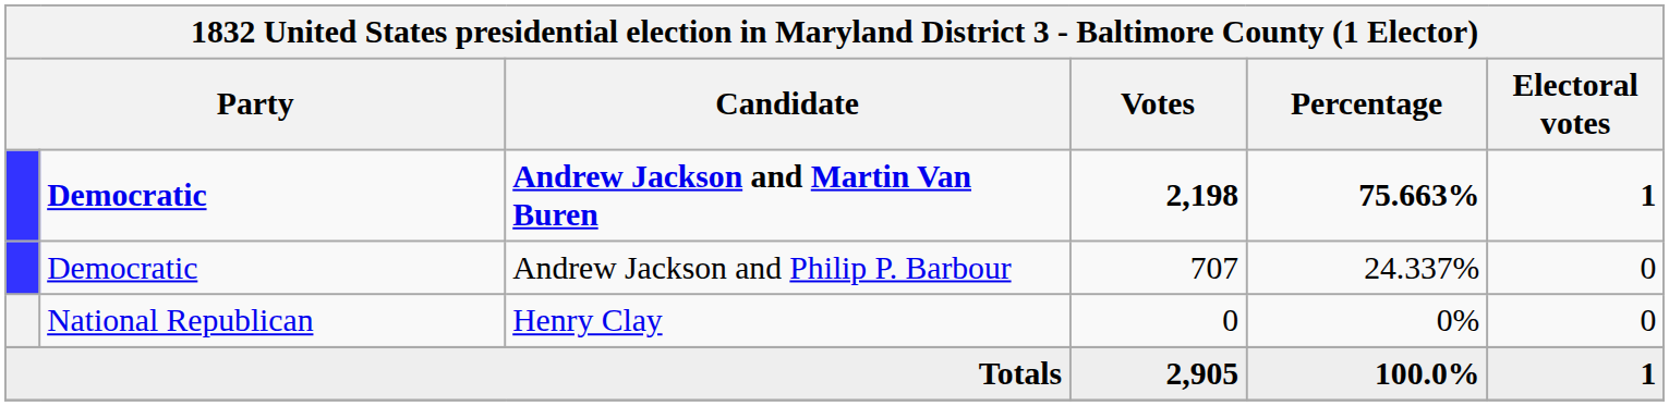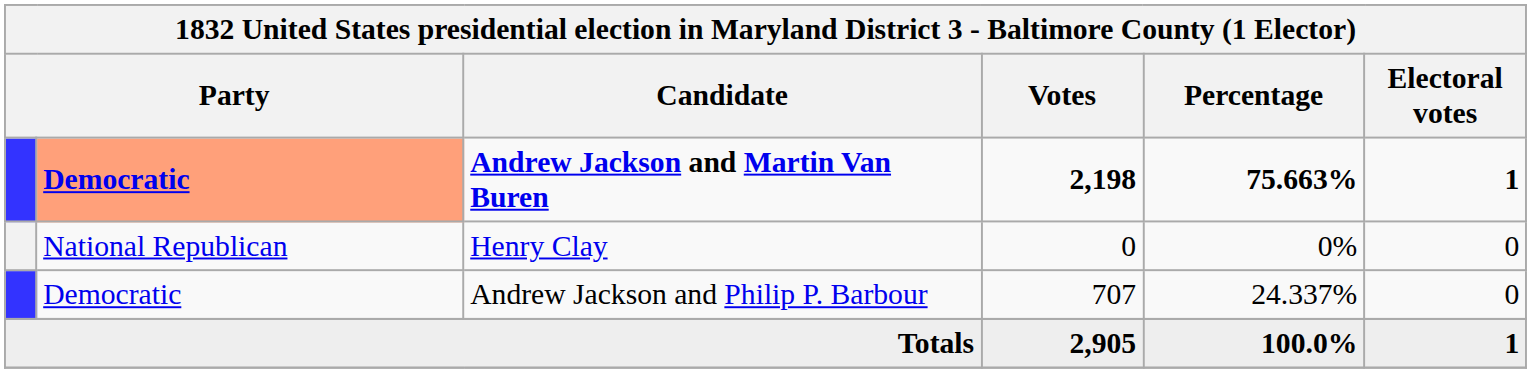Andrew Jackson and Martin Van Buren | column 2: no background -> lightsalmon background
rows swapped: Andrew Jackson and Philip P. Barbour <-> Henry Clay
